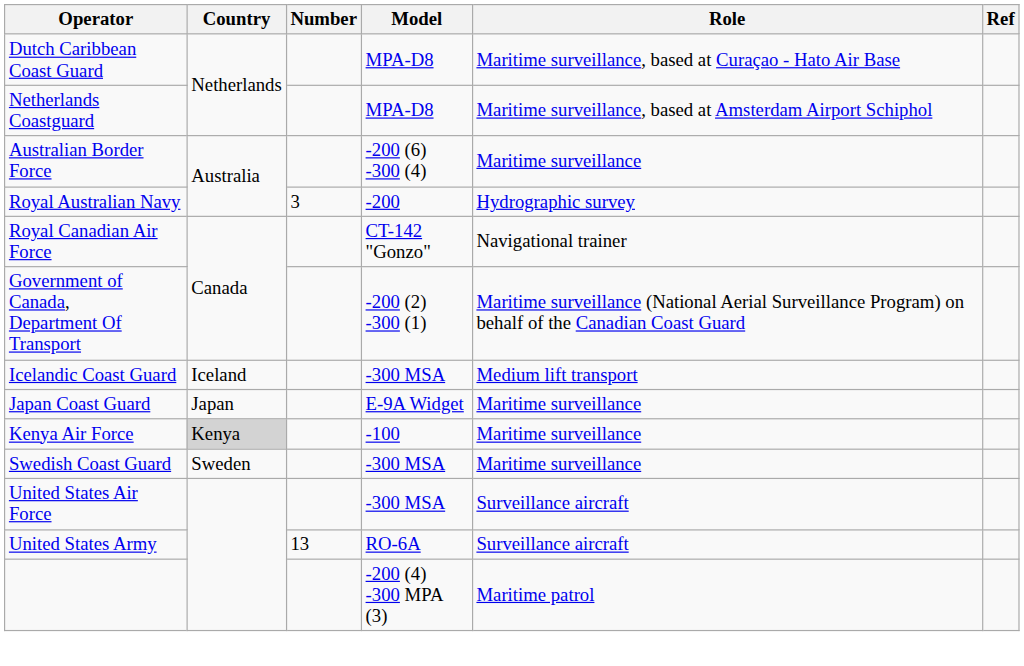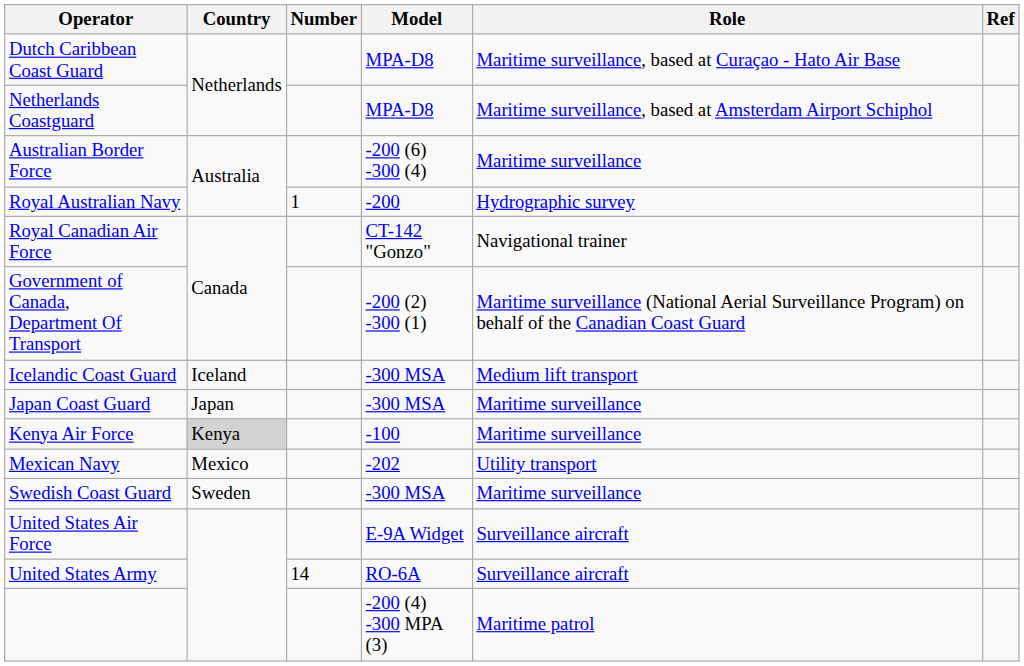Royal Australian Navy | Number: 3 -> 1
Japan Coast Guard | Model: E-9A Widget -> -300 MSA
+ row: Mexican Navy | Mexico | -202 | Utility transport
United States Air Force | Model: -300 MSA -> E-9A Widget
United States Army | Number: 13 -> 14
